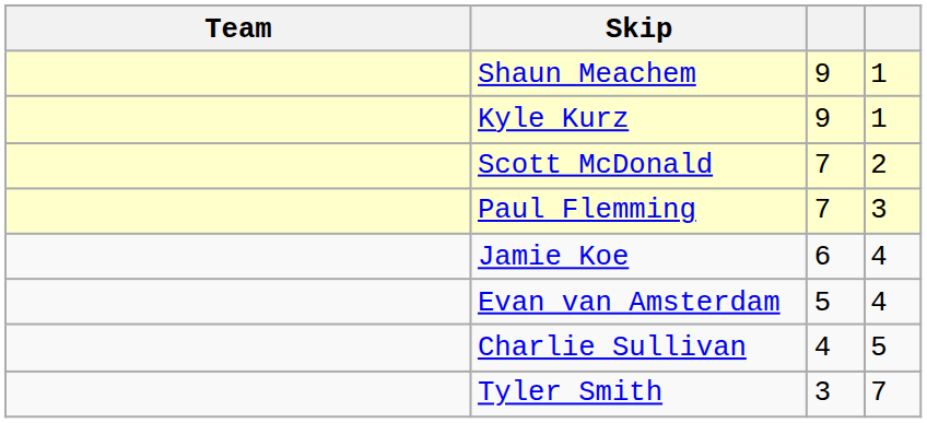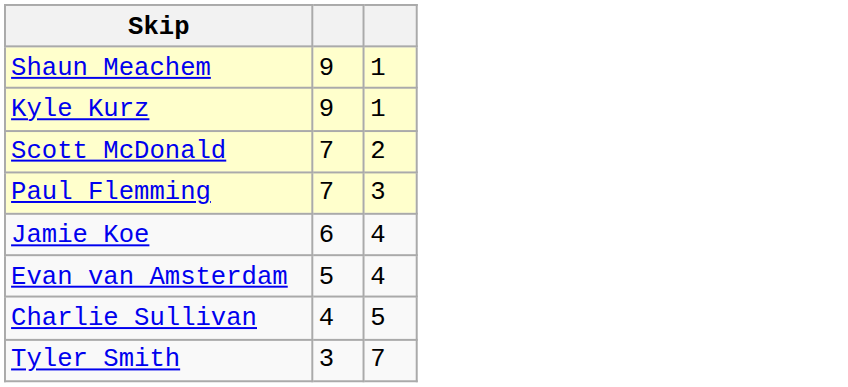- column: Team
